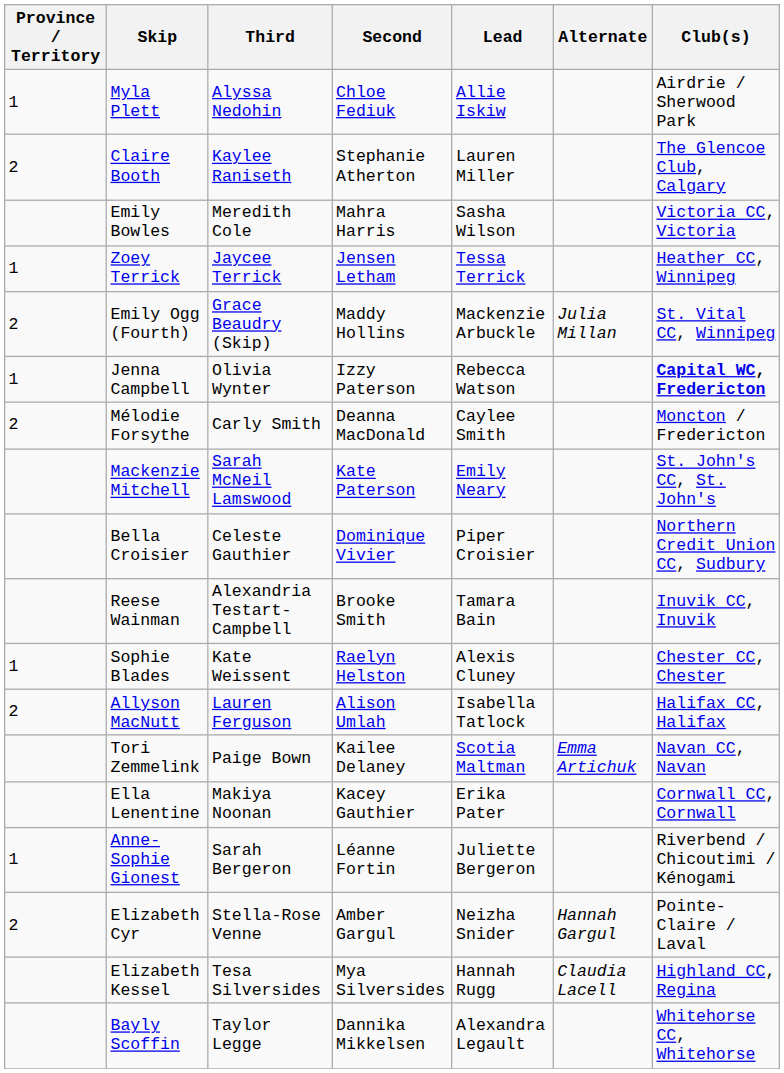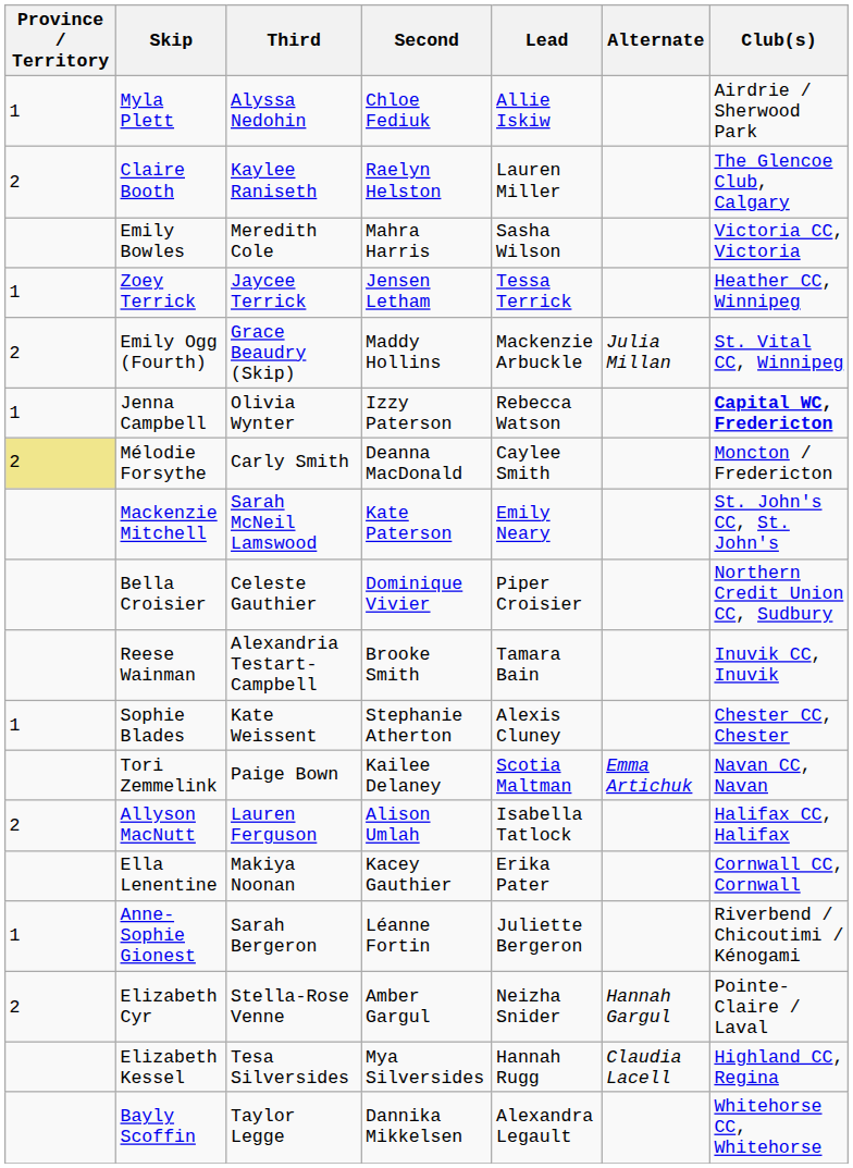Claire Booth | Second: Stephanie Atherton -> Raelyn Helston
Mélodie Forsythe | Province / Territory: no background -> khaki background
Sophie Blades | Second: Raelyn Helston -> Stephanie Atherton
rows swapped: Allyson MacNutt <-> Tori Zemmelink
